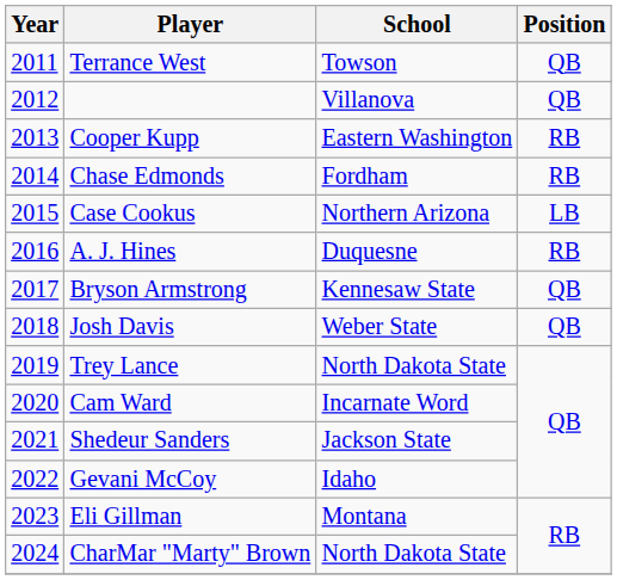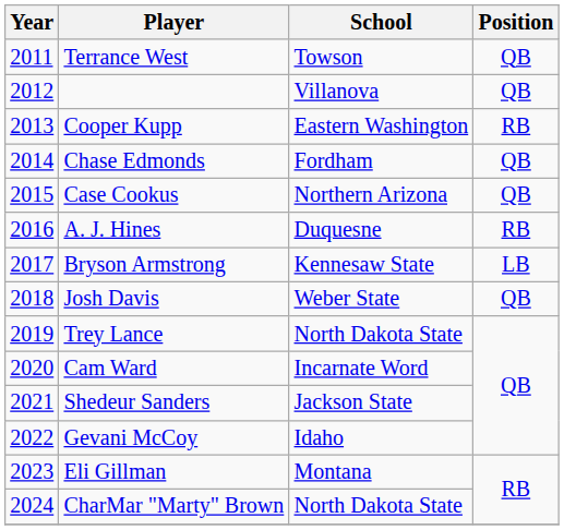Chase Edmonds | Position: RB -> QB
Case Cookus | Position: LB -> QB
Bryson Armstrong | Position: QB -> LB
